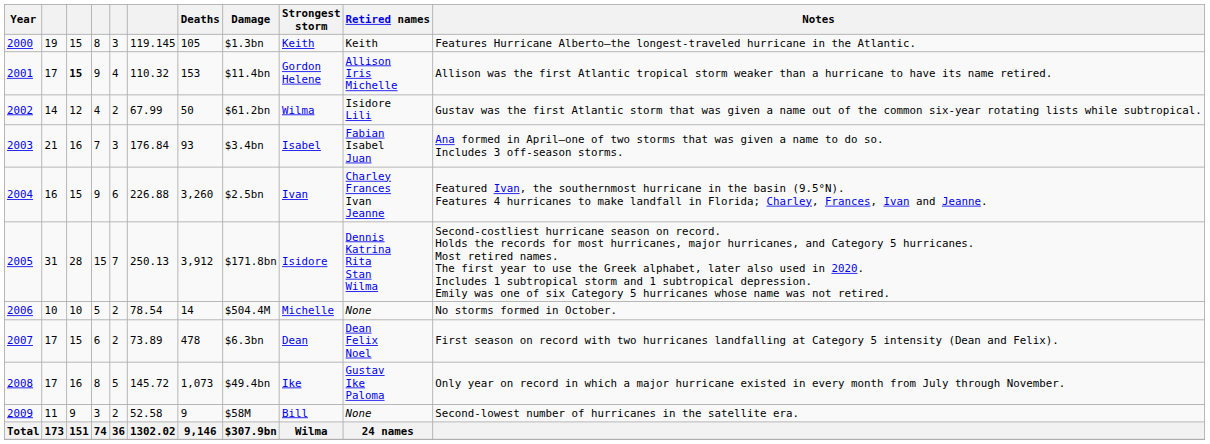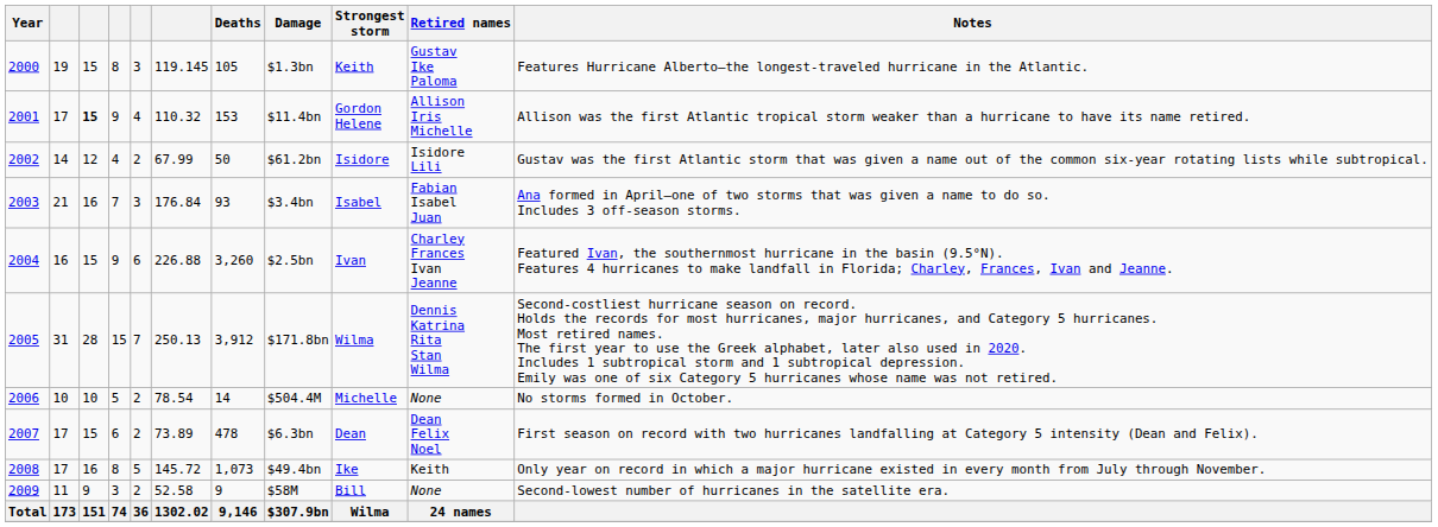2000 | Retired names: Keith -> Gustav Ike Paloma
2002 | Strongest storm: Wilma -> Isidore
2005 | Strongest storm: Isidore -> Wilma
2008 | Retired names: Gustav Ike Paloma -> Keith
